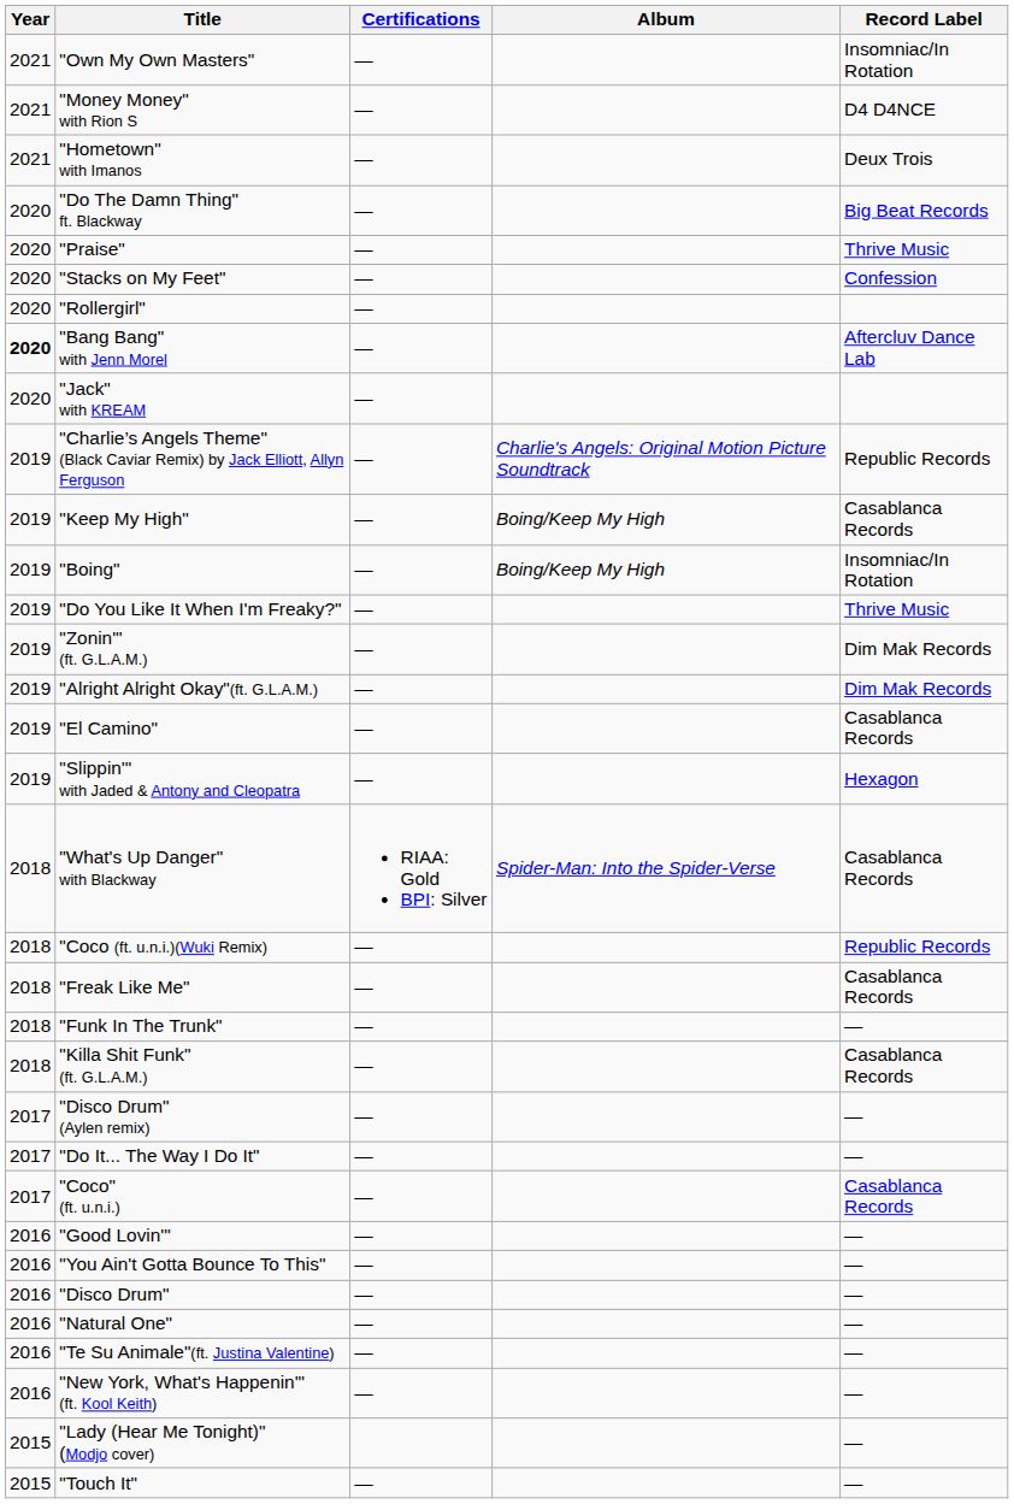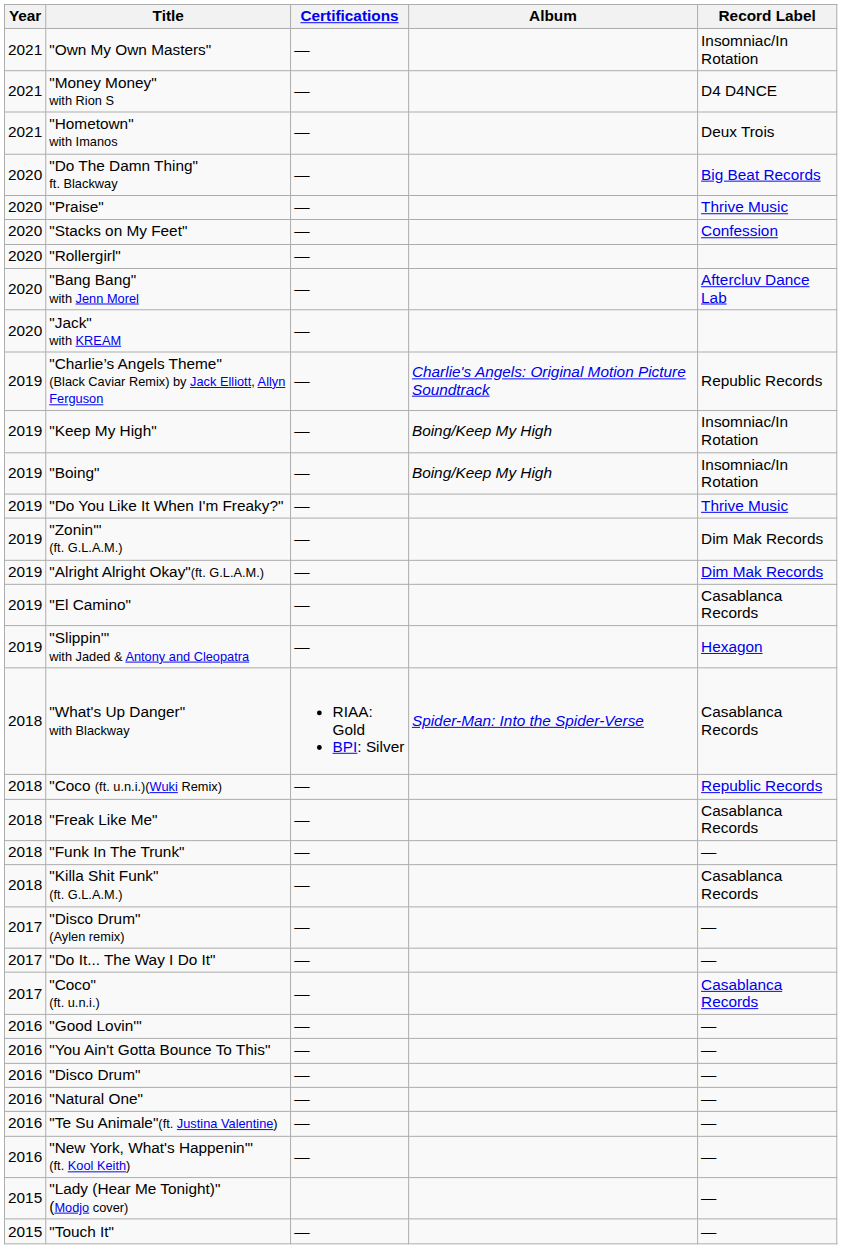"Bang Bang" with Jenn Morel | Year: bold -> normal
"Keep My High" | Record Label: Casablanca Records -> Insomniac/In Rotation
